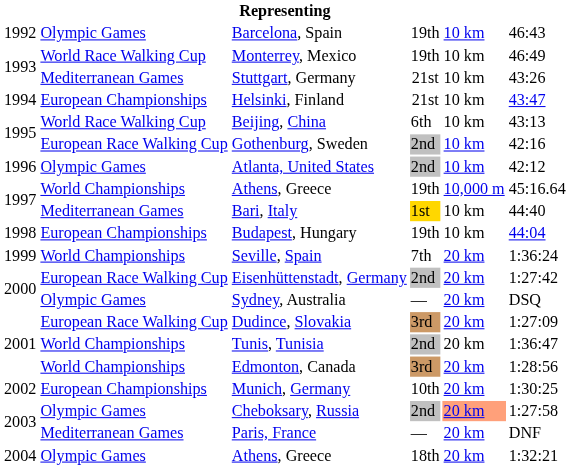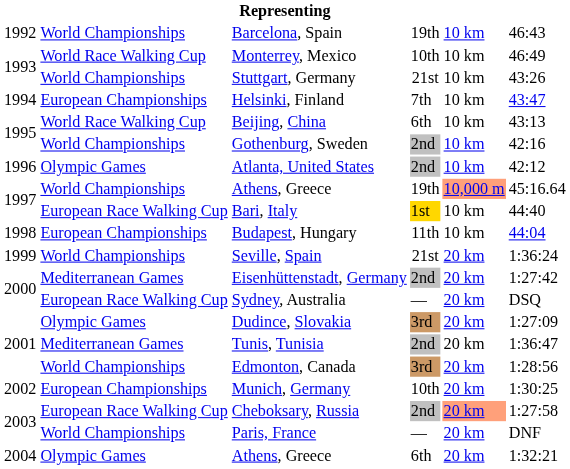Barcelona, Spain | column 2: Olympic Games -> World Championships
Monterrey, Mexico | column 4: 19th -> 10th
Stuttgart, Germany | column 2: Mediterranean Games -> World Championships
Helsinki, Finland | column 4: 21st -> 7th
Gothenburg, Sweden | column 2: European Race Walking Cup -> World Championships
1997 / Athens, Greece | column 5: no background -> lightsalmon background
Bari, Italy | column 2: Mediterranean Games -> European Race Walking Cup
Budapest, Hungary | column 4: 19th -> 11th
Seville, Spain | column 4: 7th -> 21st
Eisenhüttenstadt, Germany | column 2: European Race Walking Cup -> Mediterranean Games
Sydney, Australia | column 2: Olympic Games -> European Race Walking Cup
Dudince, Slovakia | column 2: European Race Walking Cup -> Olympic Games
Tunis, Tunisia | column 2: World Championships -> Mediterranean Games
Cheboksary, Russia | column 2: Olympic Games -> European Race Walking Cup
Paris, France | column 2: Mediterranean Games -> World Championships
2004 / Athens, Greece | column 4: 18th -> 6th
